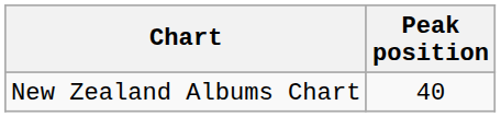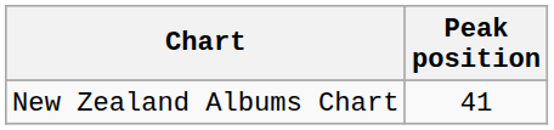New Zealand Albums Chart | Peak position: 40 -> 41
